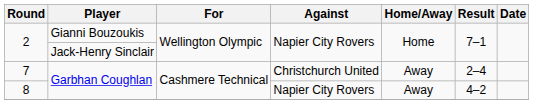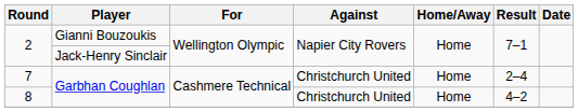7 | Home/Away: Away -> Home
8 | Against: Napier City Rovers -> Christchurch United
8 | Home/Away: Away -> Home
